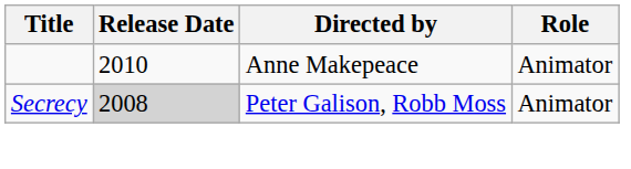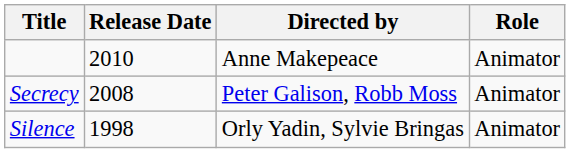Secrecy | Release Date: lightgrey background -> no background
+ row: Silence | 1998 | Orly Yadin, Sylvie Bringas | Animator
